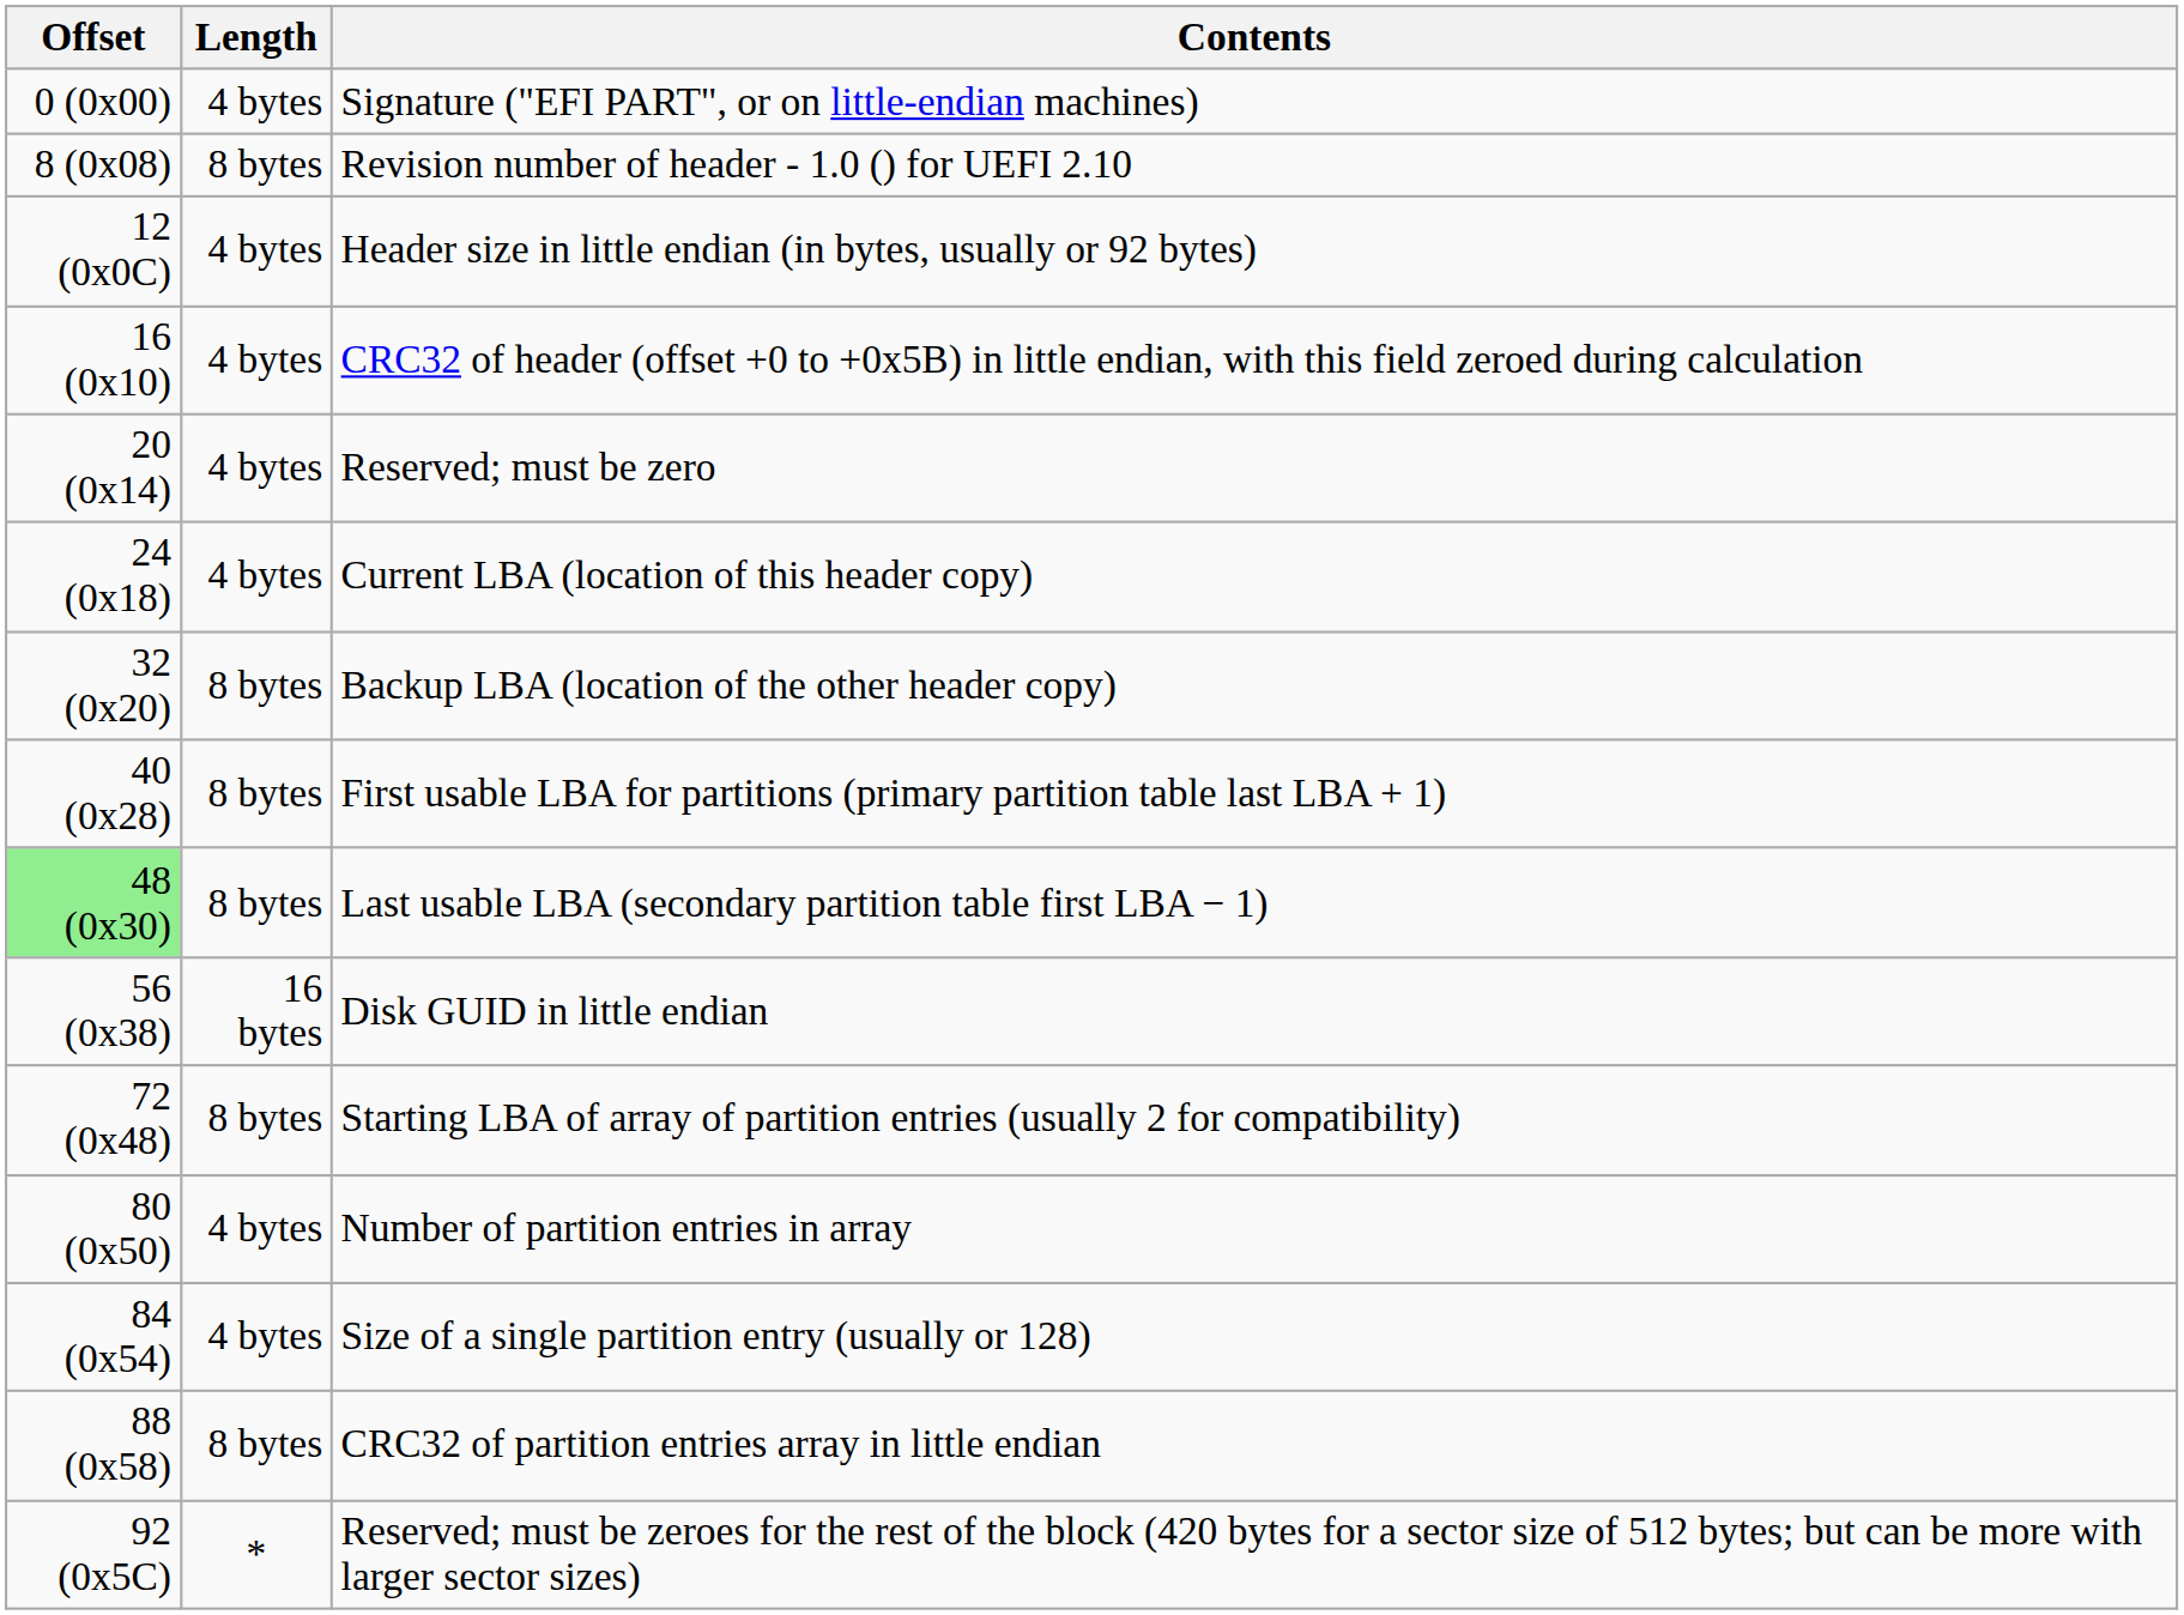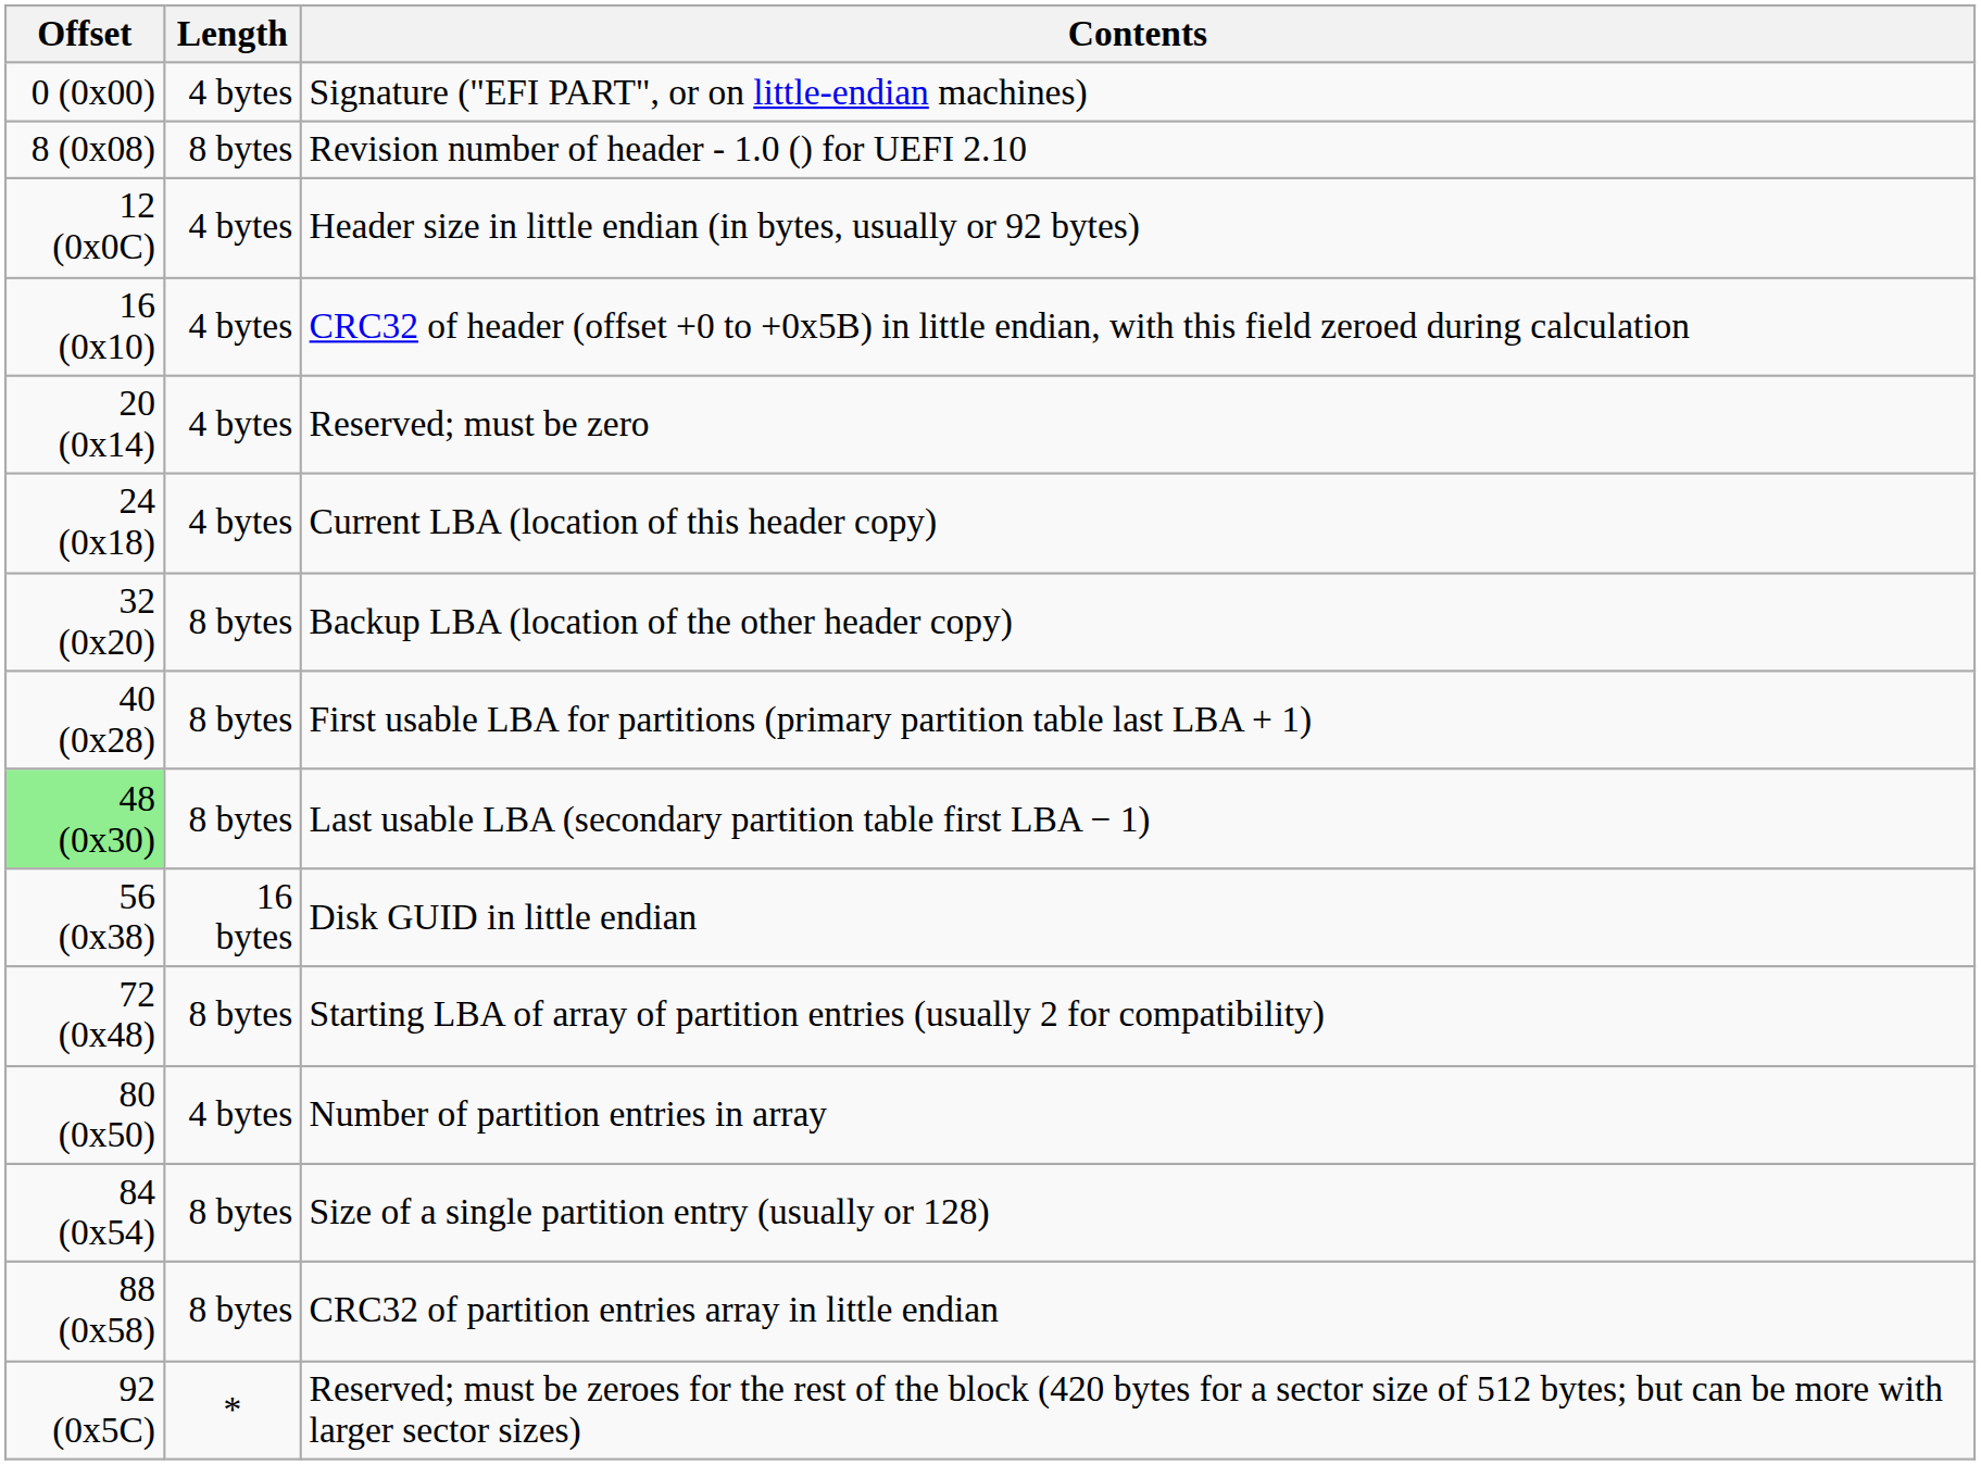Size of a single partition entry (usually or 128) | Length: 4 bytes -> 8 bytes
